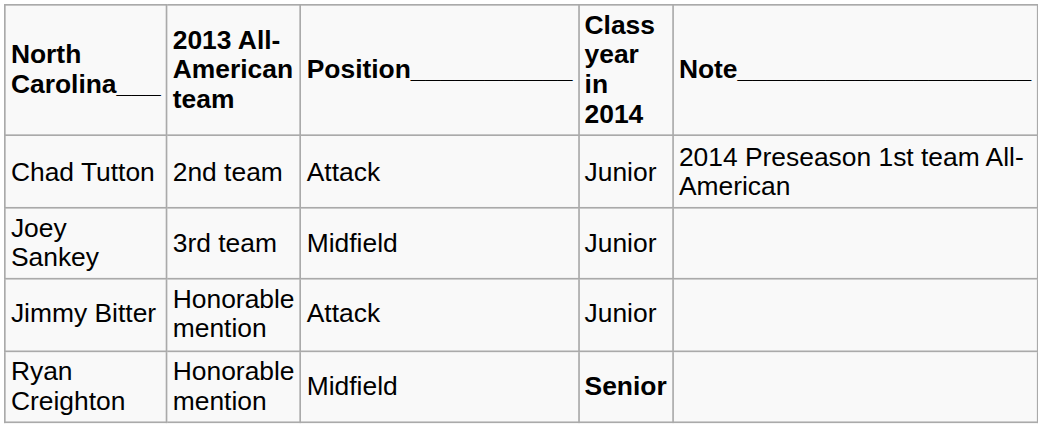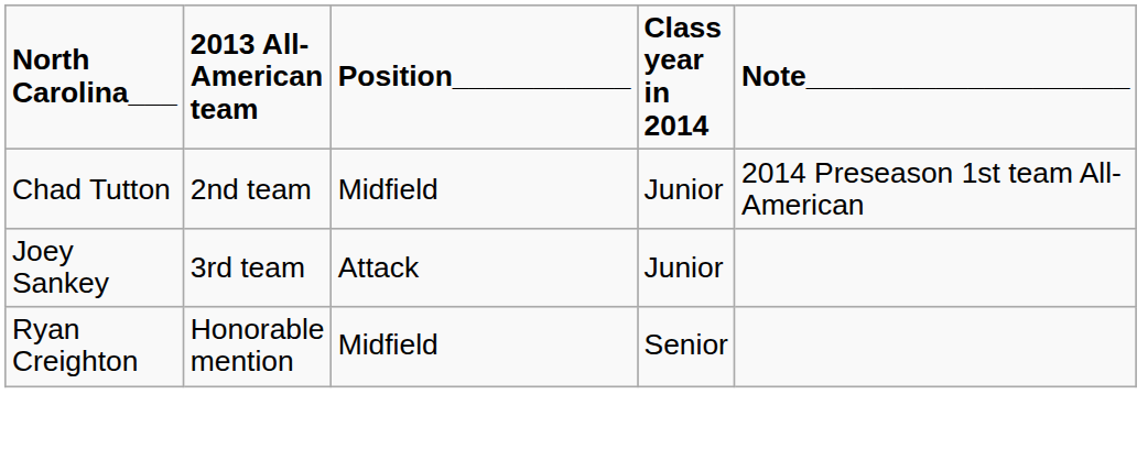Chad Tutton | Position___________: Attack -> Midfield
Joey Sankey | Position___________: Midfield -> Attack
- row: Jimmy Bitter | Honorable mention | Attack | Junior
Ryan Creighton | Class year in 2014: bold -> normal
